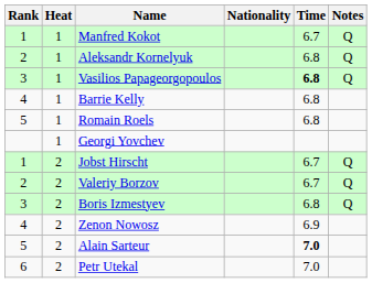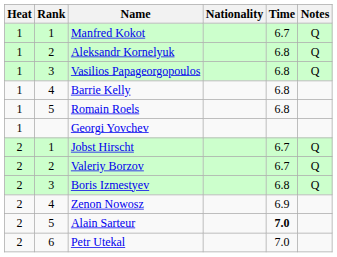columns swapped: Rank <-> Heat
Vasilios Papageorgopoulos | Time: bold -> normal
